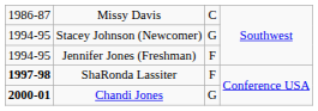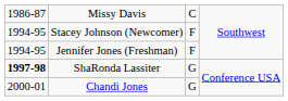Stacey Johnson (Newcomer) | column 3: G -> F
ShaRonda Lassiter | column 3: F -> G
Chandi Jones | column 1: bold -> normal
